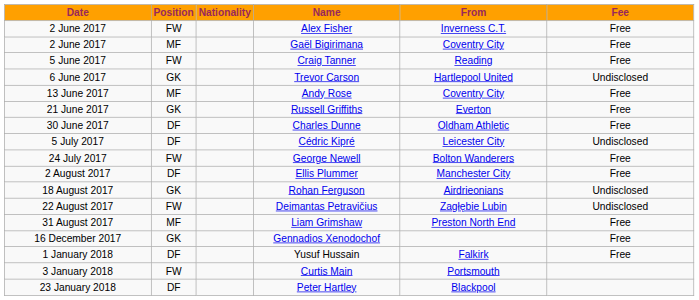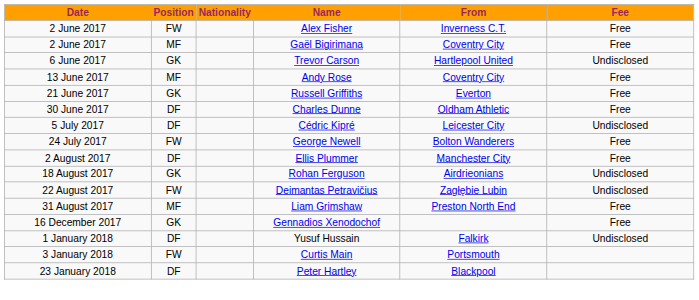- row: 5 June 2017 | FW | Craig Tanner | Reading | Free
Yusuf Hussain | Fee: Free -> Undisclosed
